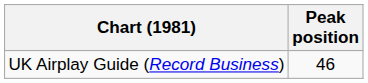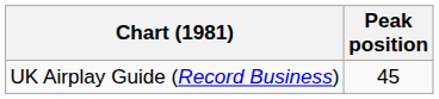UK Airplay Guide (Record Business) | Peak position: 46 -> 45
